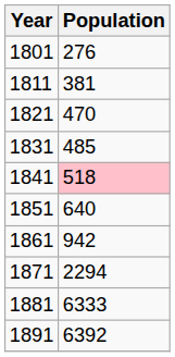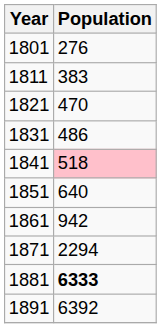1811 | Population: 381 -> 383
1831 | Population: 485 -> 486
1881 | Population: normal -> bold
